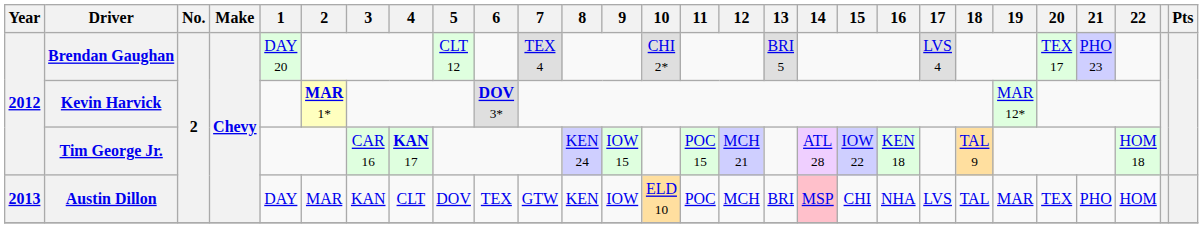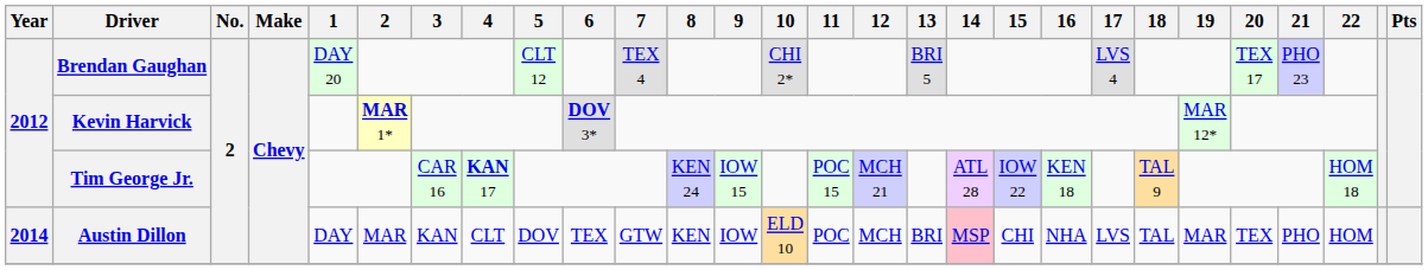Austin Dillon | Year: 2013 -> 2014
